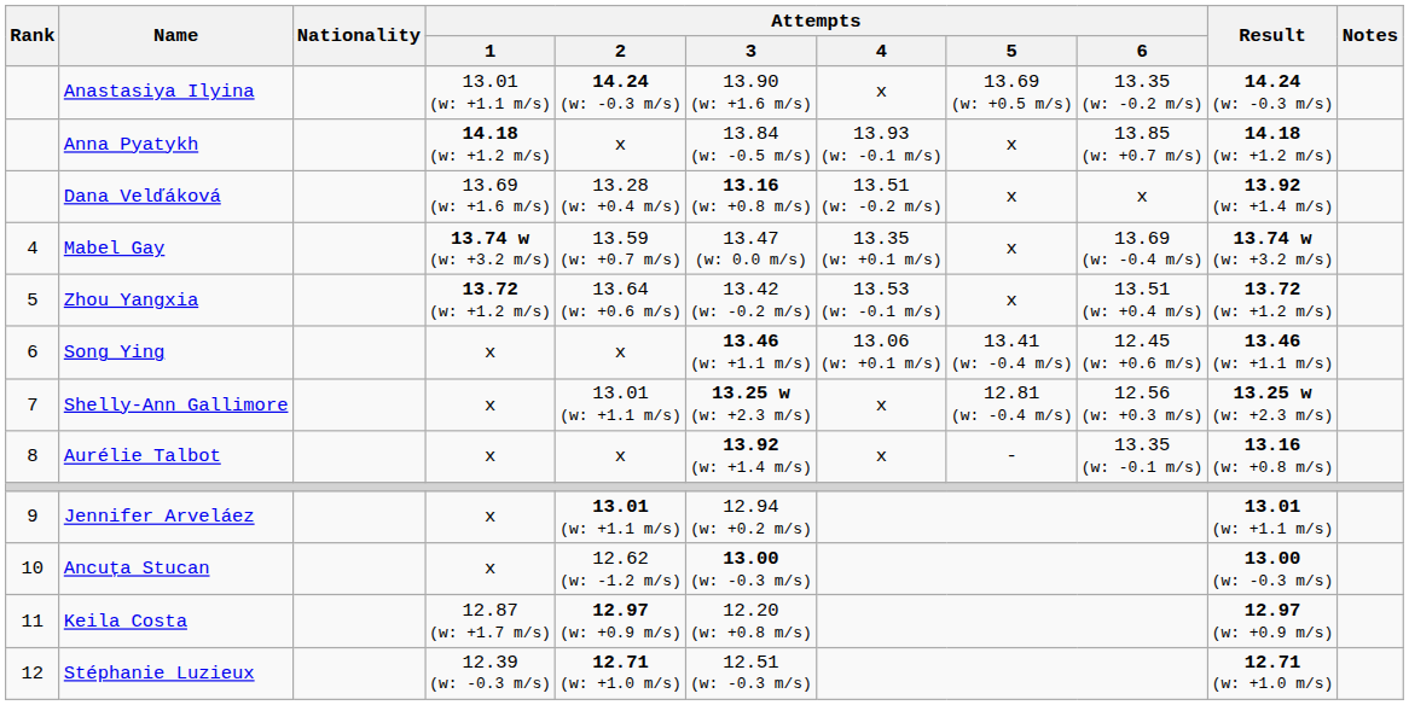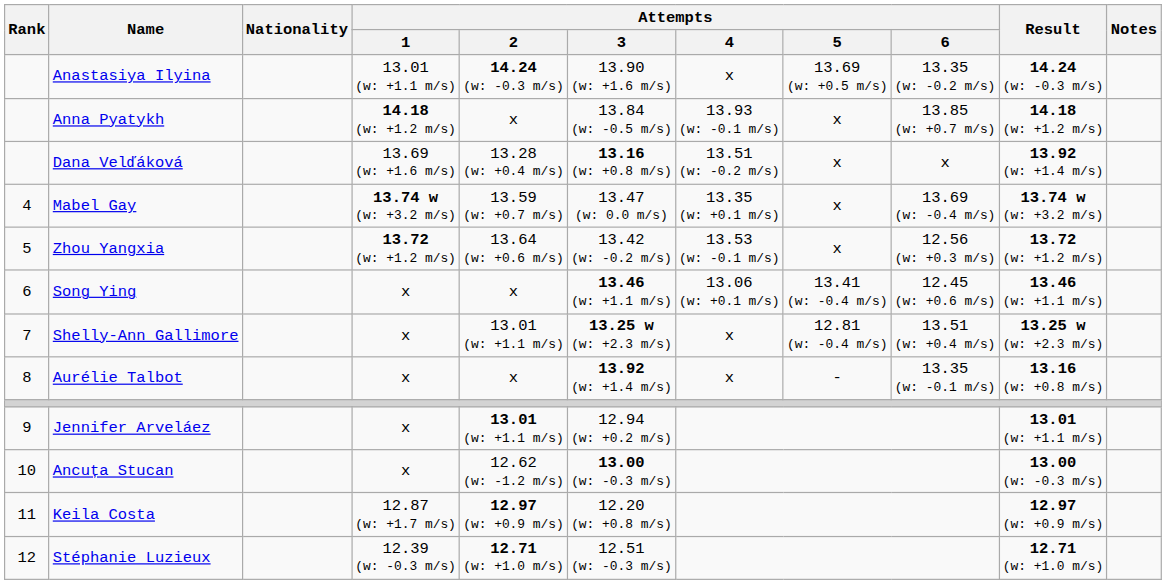Zhou Yangxia | Attempts / 6: 13.51 (w: +0.4 m/s) -> 12.56 (w: +0.3 m/s)
Shelly-Ann Gallimore | Attempts / 6: 12.56 (w: +0.3 m/s) -> 13.51 (w: +0.4 m/s)
